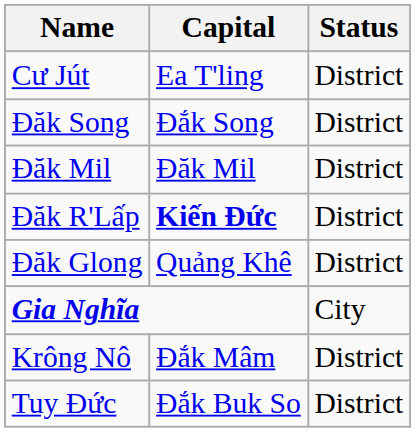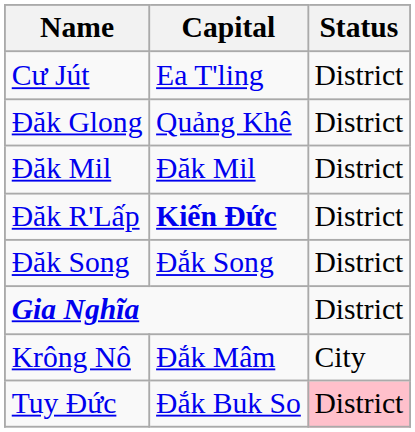rows swapped: Đăk Glong <-> Đăk Song
Gia Nghĩa | Status: City -> District
Krông Nô | Status: District -> City
Tuy Đức | Status: no background -> pink background
